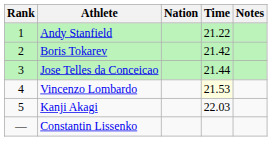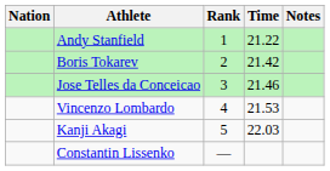columns swapped: Rank <-> Nation
Jose Telles da Conceicao | Time: 21.44 -> 21.46
Vincenzo Lombardo | Time: lightyellow background -> no background
